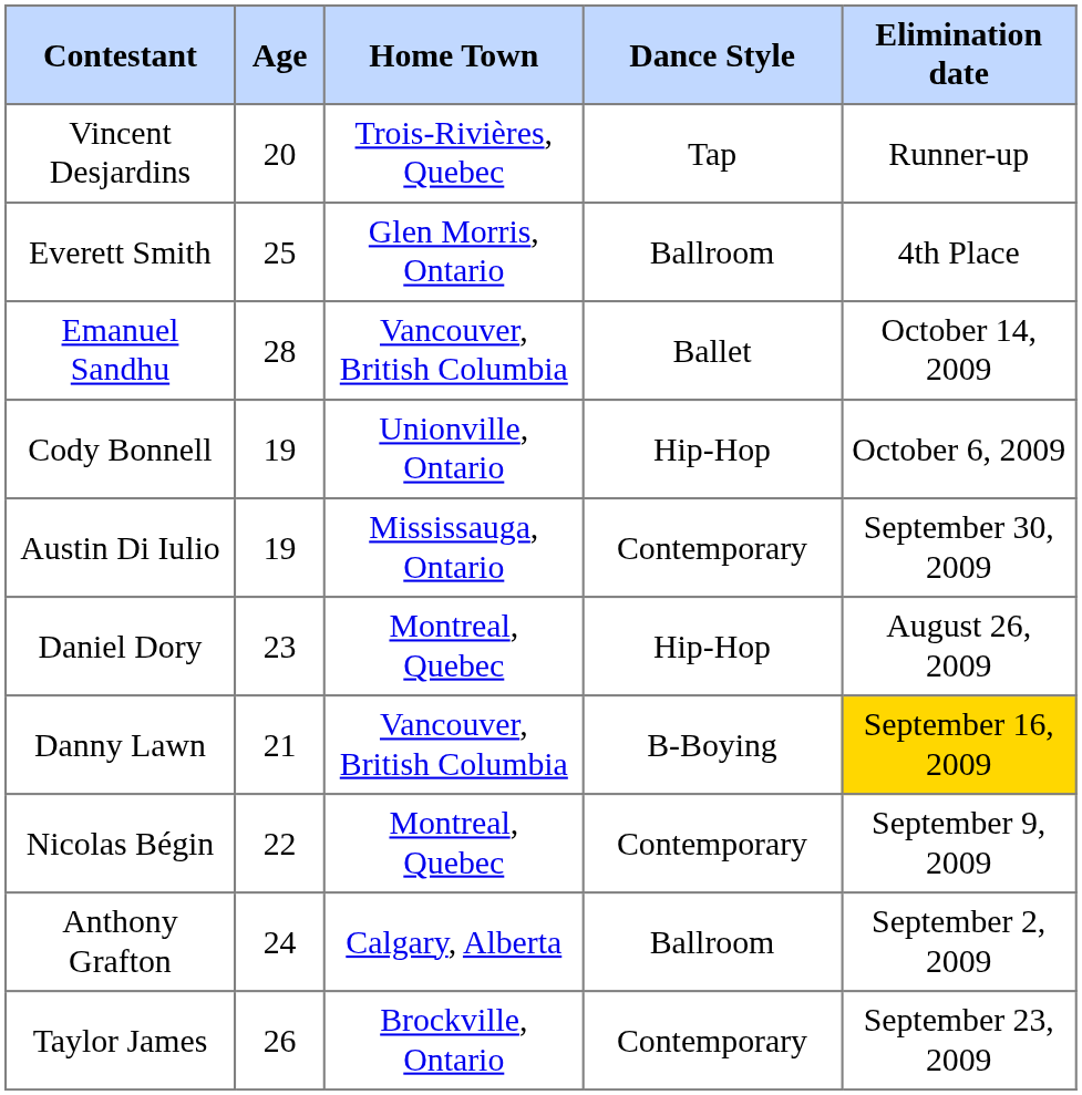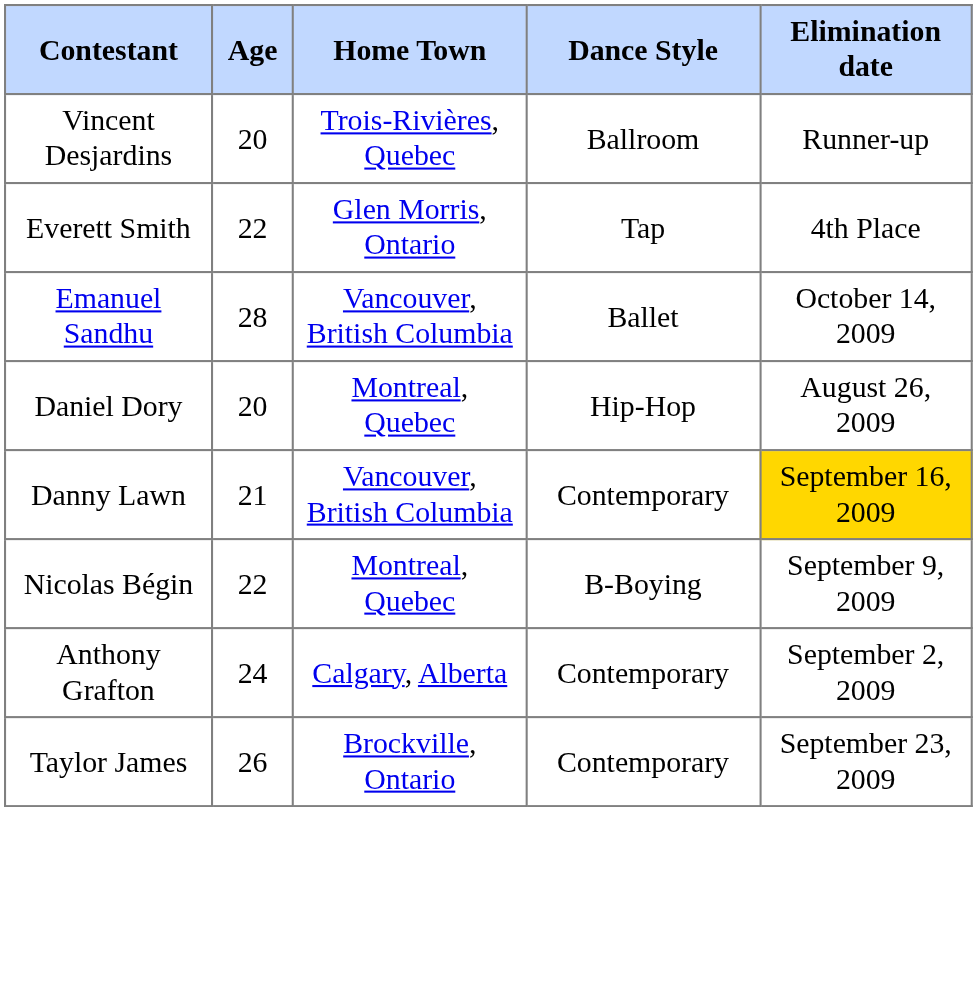Vincent Desjardins | Dance Style: Tap -> Ballroom
Everett Smith | Age: 25 -> 22
Everett Smith | Dance Style: Ballroom -> Tap
- row: Cody Bonnell | 19 | Unionville, Ontario | Hip-Hop | October 6, 2009
- row: Austin Di Iulio | 19 | Mississauga, Ontario | Contemporary | September 30, 2009
Daniel Dory | Age: 23 -> 20
Danny Lawn | Dance Style: B-Boying -> Contemporary
Nicolas Bégin | Dance Style: Contemporary -> B-Boying
Anthony Grafton | Dance Style: Ballroom -> Contemporary
